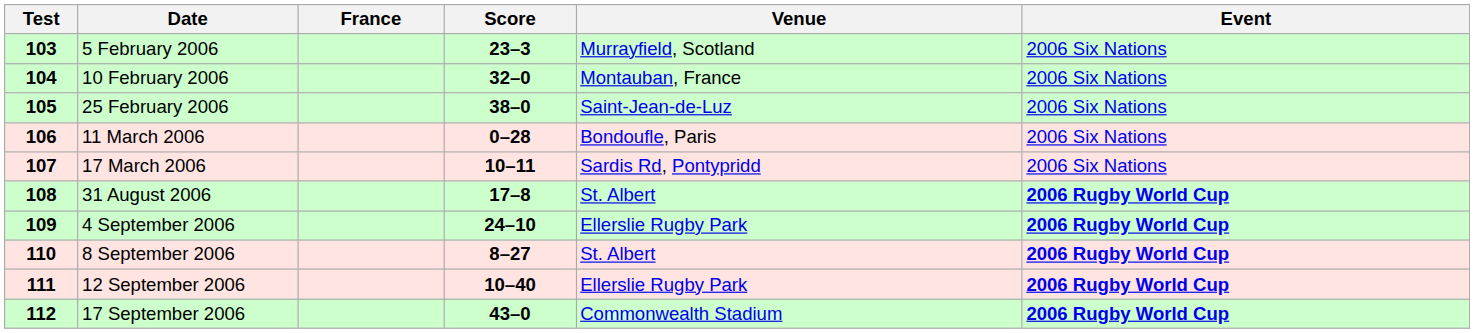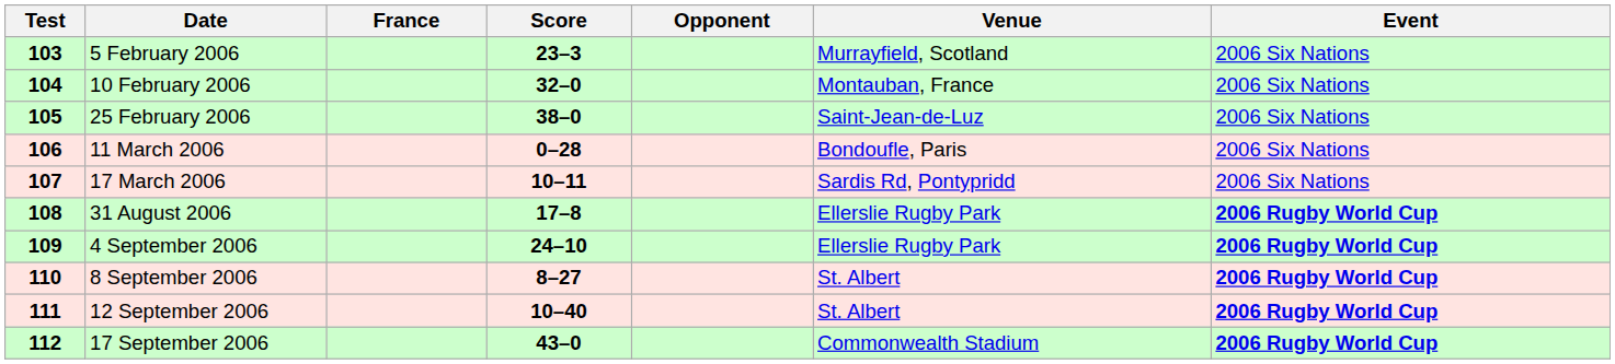+ column: Opponent
31 August 2006 | Venue: St. Albert -> Ellerslie Rugby Park
12 September 2006 | Venue: Ellerslie Rugby Park -> St. Albert
